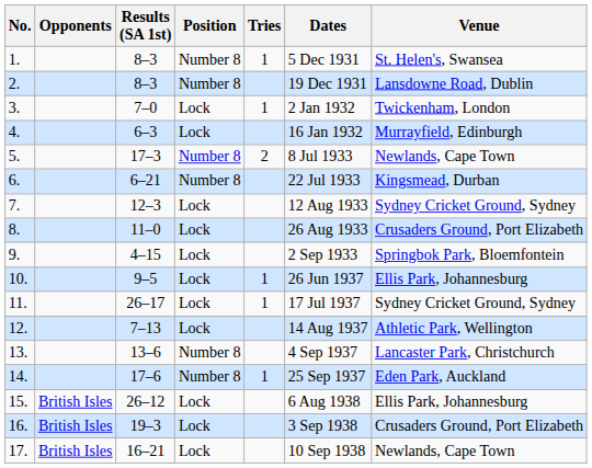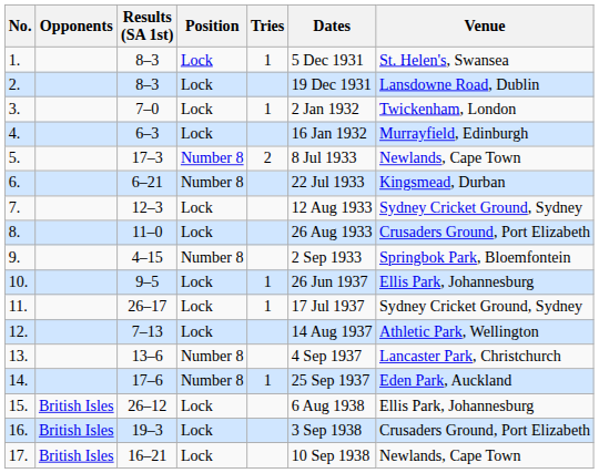1. | Position: Number 8 -> Lock
2. | Position: Number 8 -> Lock
9. | Position: Lock -> Number 8
